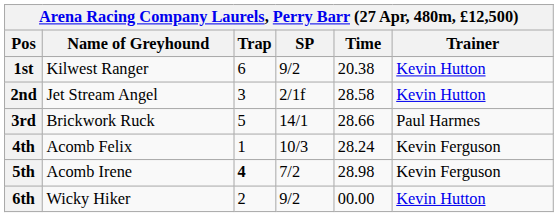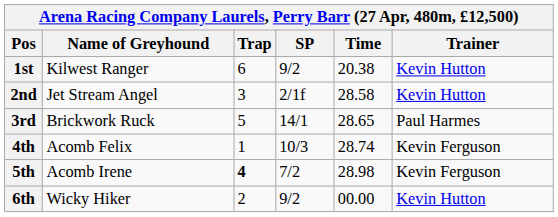3rd | Time: 28.66 -> 28.65
4th | Time: 28.24 -> 28.74
